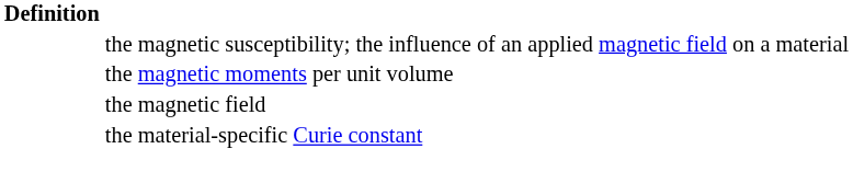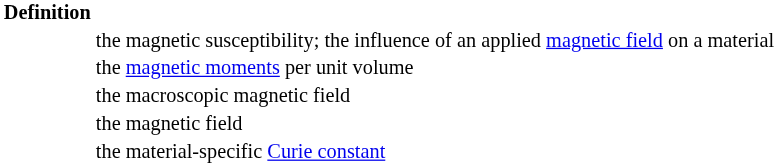+ row: the macroscopic magnetic field
